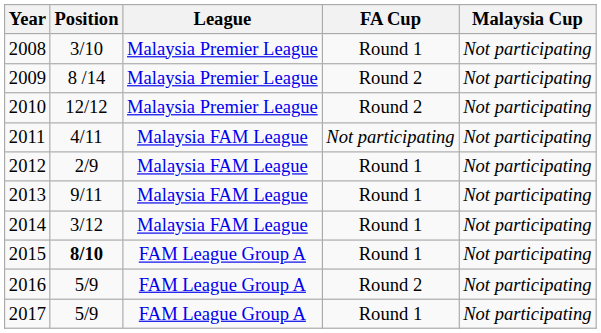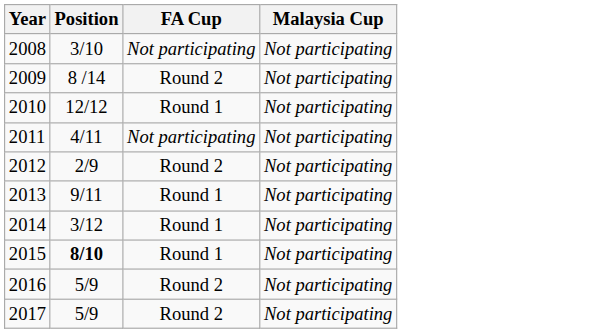- column: League | Malaysia Premier League | Malaysia Premier League | Malaysia Premier League | Malaysia FAM League | Malaysia FAM League | Malaysia FAM League | Malaysia FAM League | FAM League Group A | FAM League Group A | FAM League Group A
2008 | FA Cup: Round 1 -> Not participating
2010 | FA Cup: Round 2 -> Round 1
2012 | FA Cup: Round 1 -> Round 2
2017 | FA Cup: Round 1 -> Round 2
